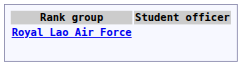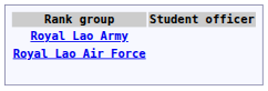+ row: Royal Lao Army
